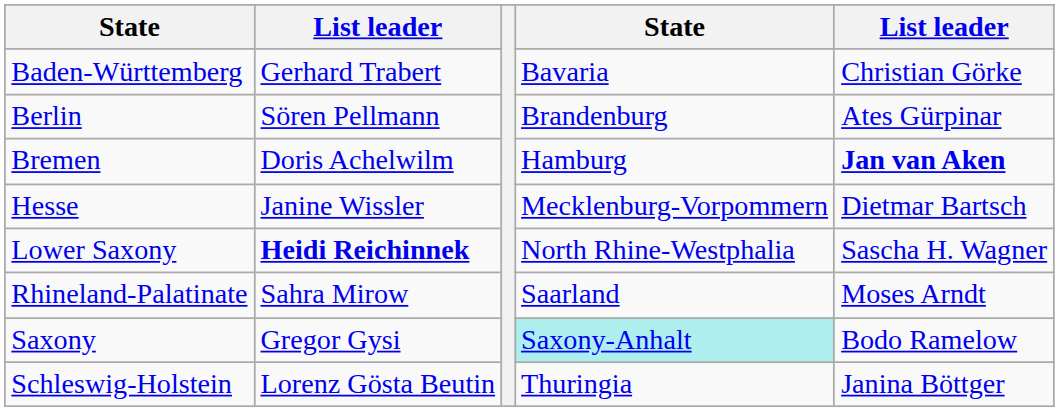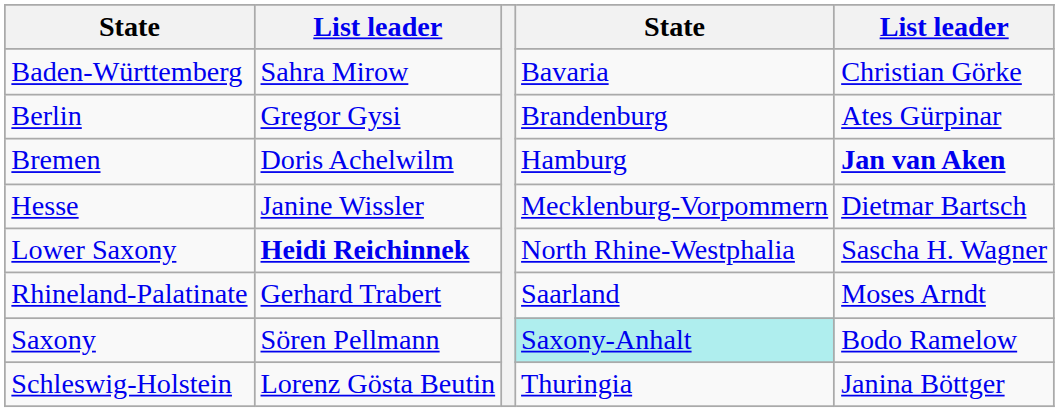Baden-Württemberg | column 2: Gerhard Trabert -> Sahra Mirow
Berlin | column 2: Sören Pellmann -> Gregor Gysi
Rhineland-Palatinate | column 2: Sahra Mirow -> Gerhard Trabert
Saxony | column 2: Gregor Gysi -> Sören Pellmann
